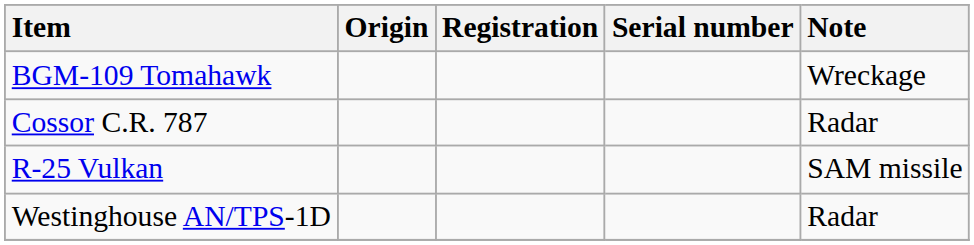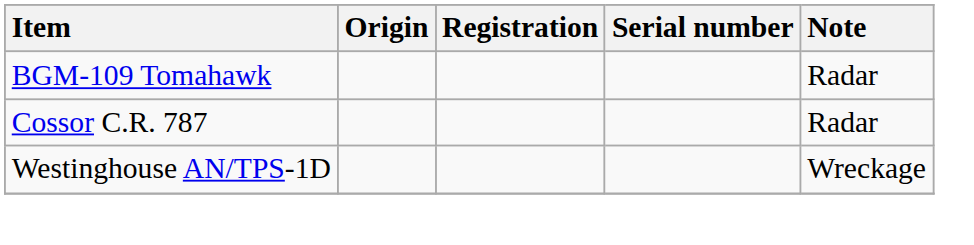BGM-109 Tomahawk | Note: Wreckage -> Radar
- row: R-25 Vulkan | SAM missile
Westinghouse AN/TPS-1D | Note: Radar -> Wreckage
